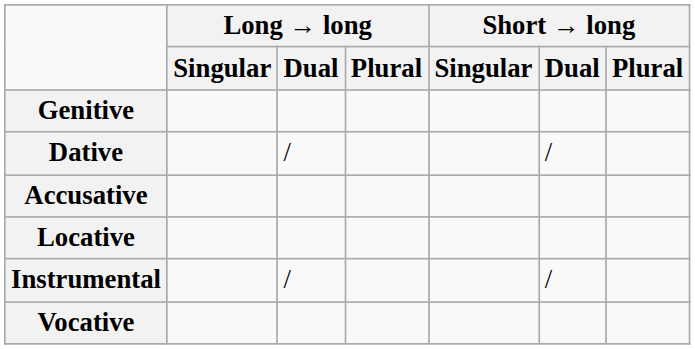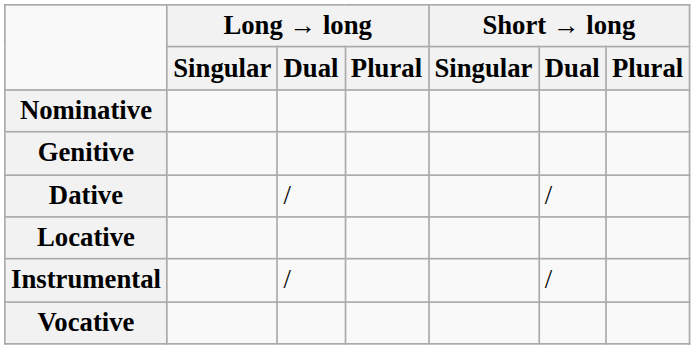+ row: Nominative
- row: Accusative
